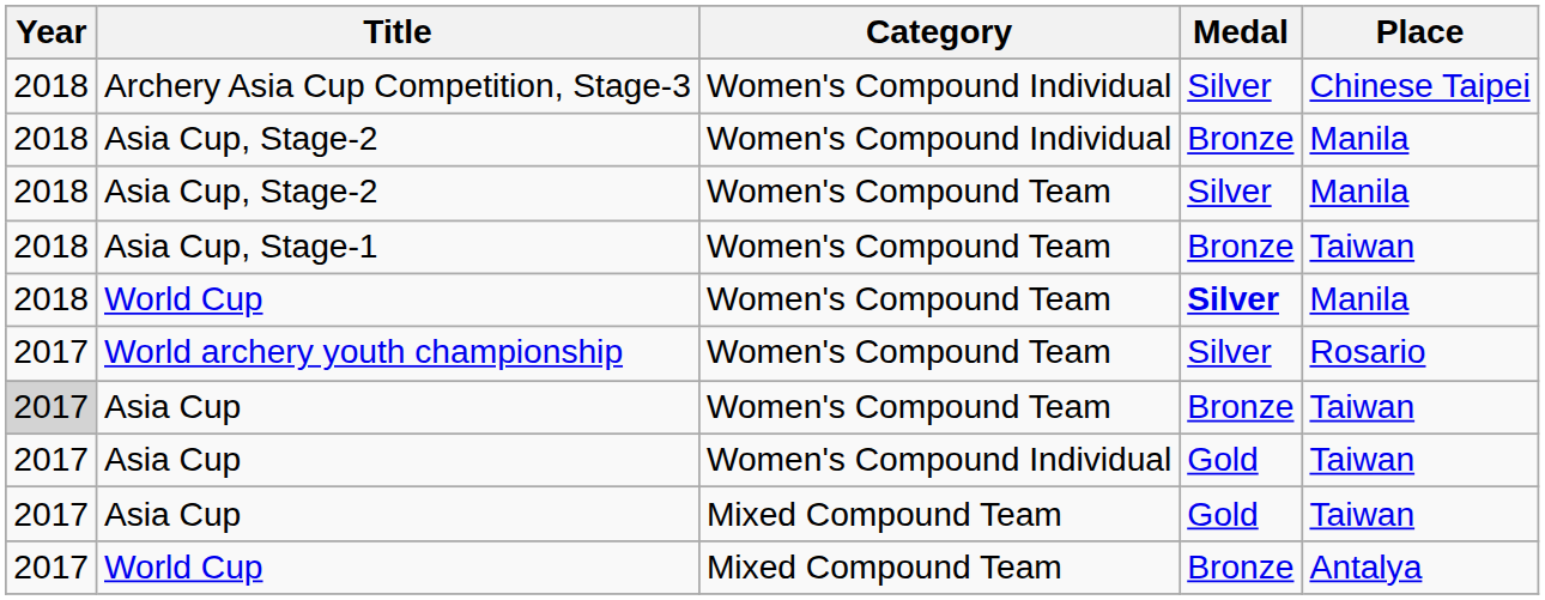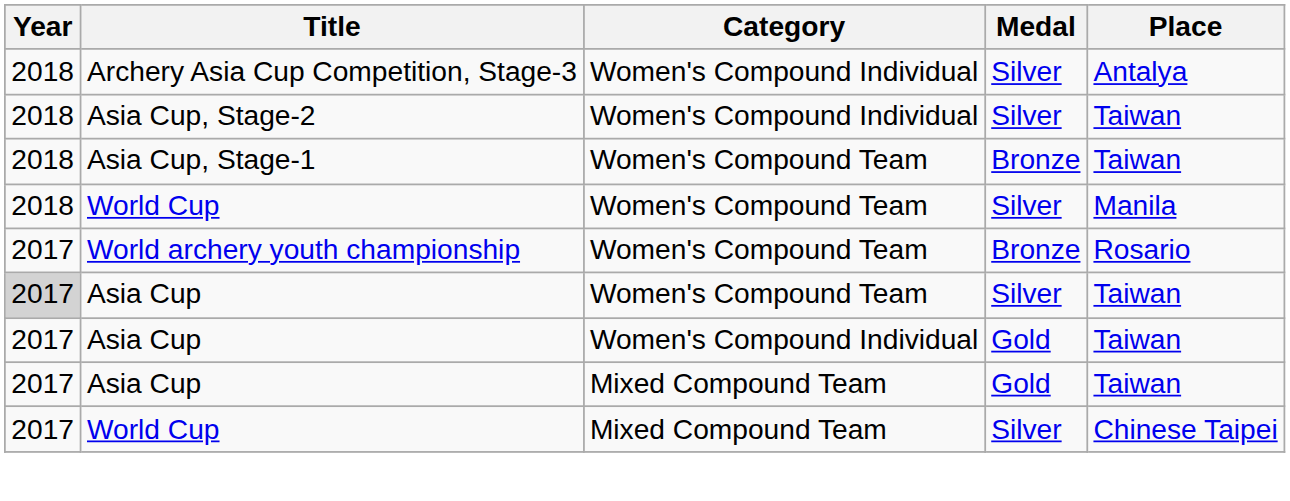Archery Asia Cup Competition, Stage-3 | Place: Chinese Taipei -> Antalya
Asia Cup, Stage-2 / Women's Compound Individual | Medal: Bronze -> Silver
Asia Cup, Stage-2 / Women's Compound Individual | Place: Manila -> Taiwan
- row: 2018 | Asia Cup, Stage-2 | Women's Compound Team | Silver | Manila
World Cup / Women's Compound Team | Medal: bold -> normal
World archery youth championship | Medal: Silver -> Bronze
Asia Cup / Women's Compound Team | Medal: Bronze -> Silver
World Cup / Mixed Compound Team | Medal: Bronze -> Silver
World Cup / Mixed Compound Team | Place: Antalya -> Chinese Taipei
